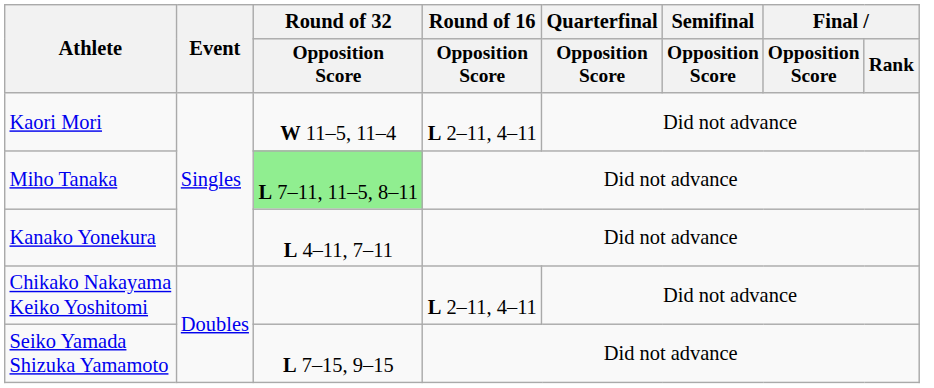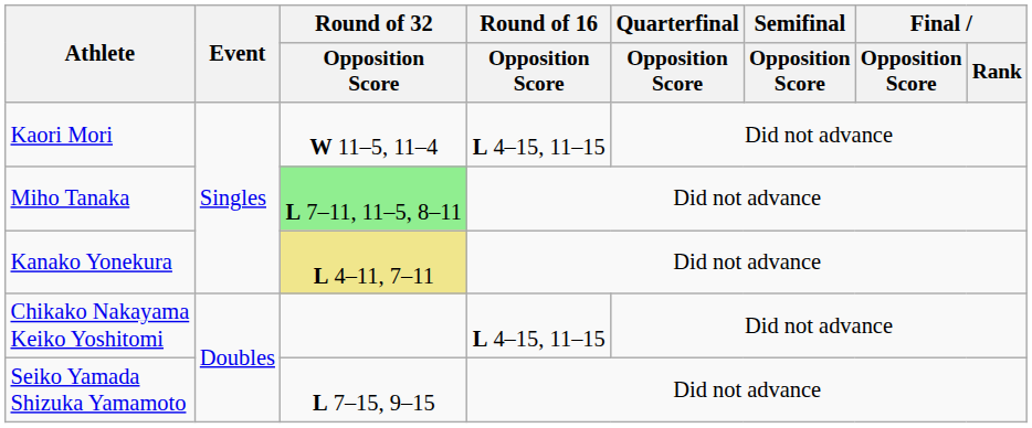Kaori Mori | Round of 16 / Opposition Score: L 2–11, 4–11 -> L 4–15, 11–15
Kanako Yonekura | Round of 32 / Opposition Score: no background -> khaki background
Chikako Nakayama Keiko Yoshitomi | Round of 16 / Opposition Score: L 2–11, 4–11 -> L 4–15, 11–15
